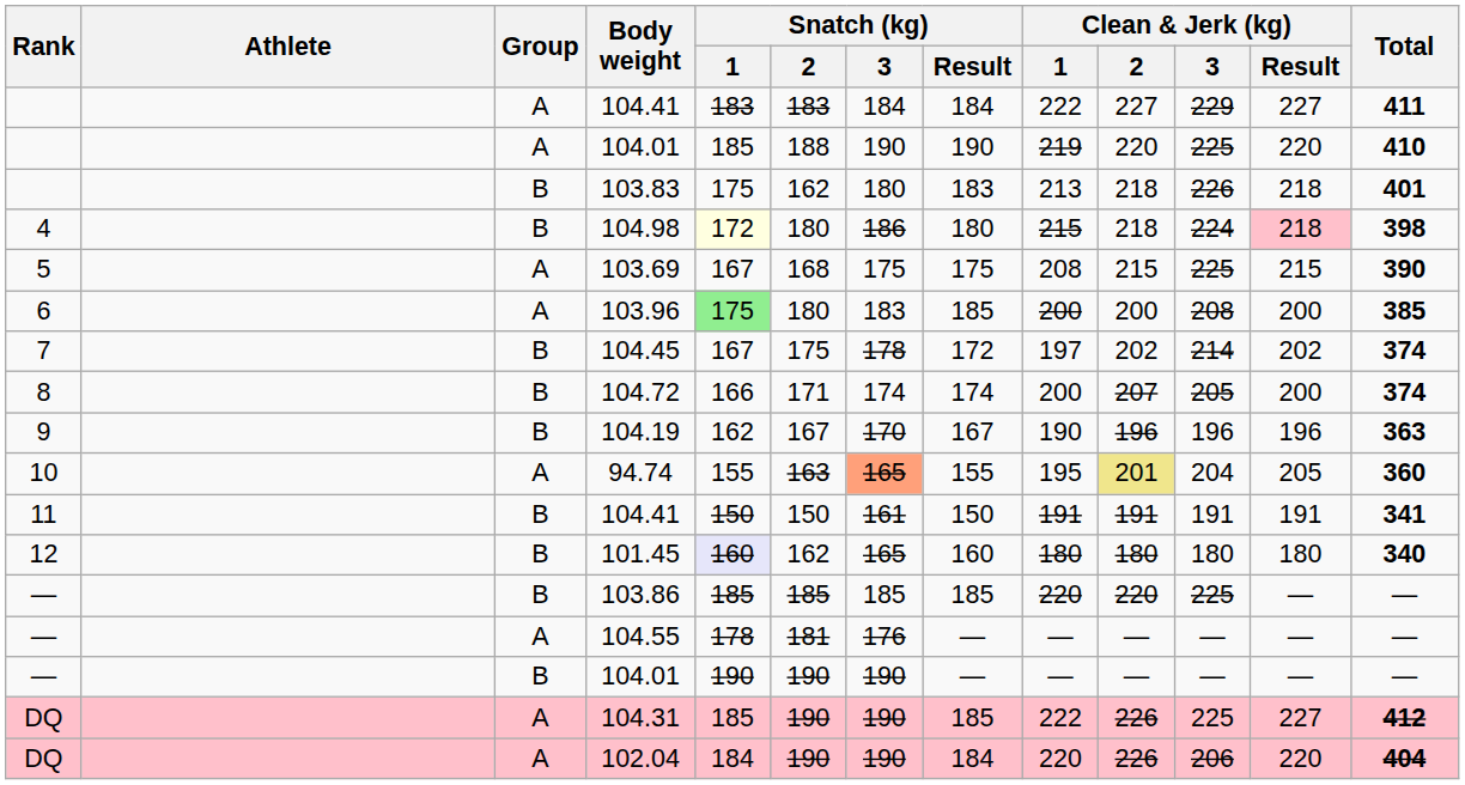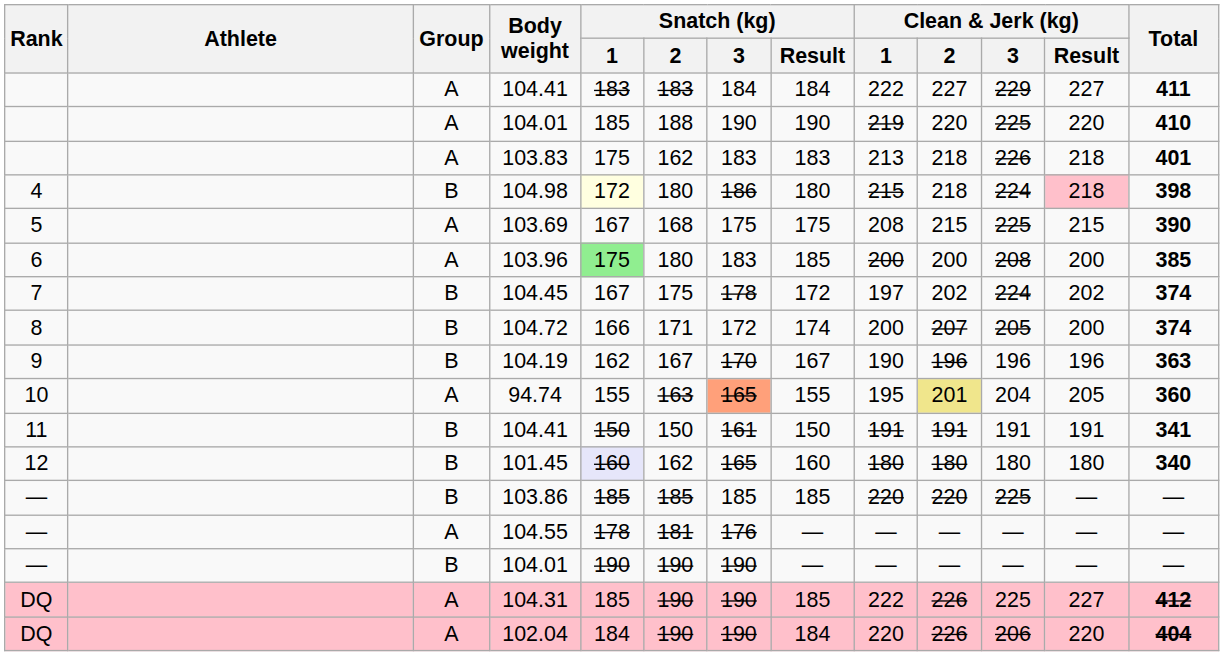103.83 | Group: B -> A
103.83 | Snatch (kg) / 3: 180 -> 183
104.45 | Clean & Jerk (kg) / 3: 214 -> 224
104.72 | Snatch (kg) / 3: 174 -> 172
